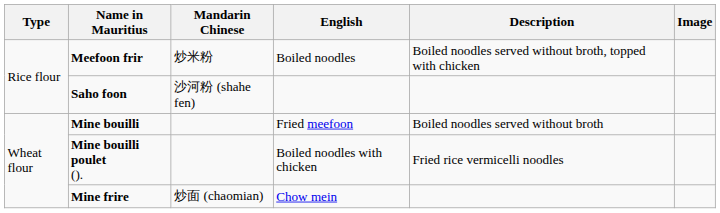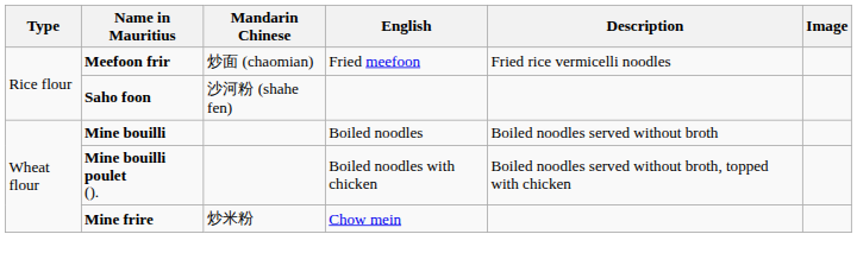Meefoon frir | Mandarin Chinese: 炒米粉 -> 炒面 (chaomian)
Meefoon frir | English: Boiled noodles -> Fried meefoon
Meefoon frir | Description: Boiled noodles served without broth, topped with chicken -> Fried rice vermicelli noodles
Mine bouilli | English: Fried meefoon -> Boiled noodles
Mine bouilli poulet (). | Description: Fried rice vermicelli noodles -> Boiled noodles served without broth, topped with chicken
Mine frire | Mandarin Chinese: 炒面 (chaomian) -> 炒米粉
